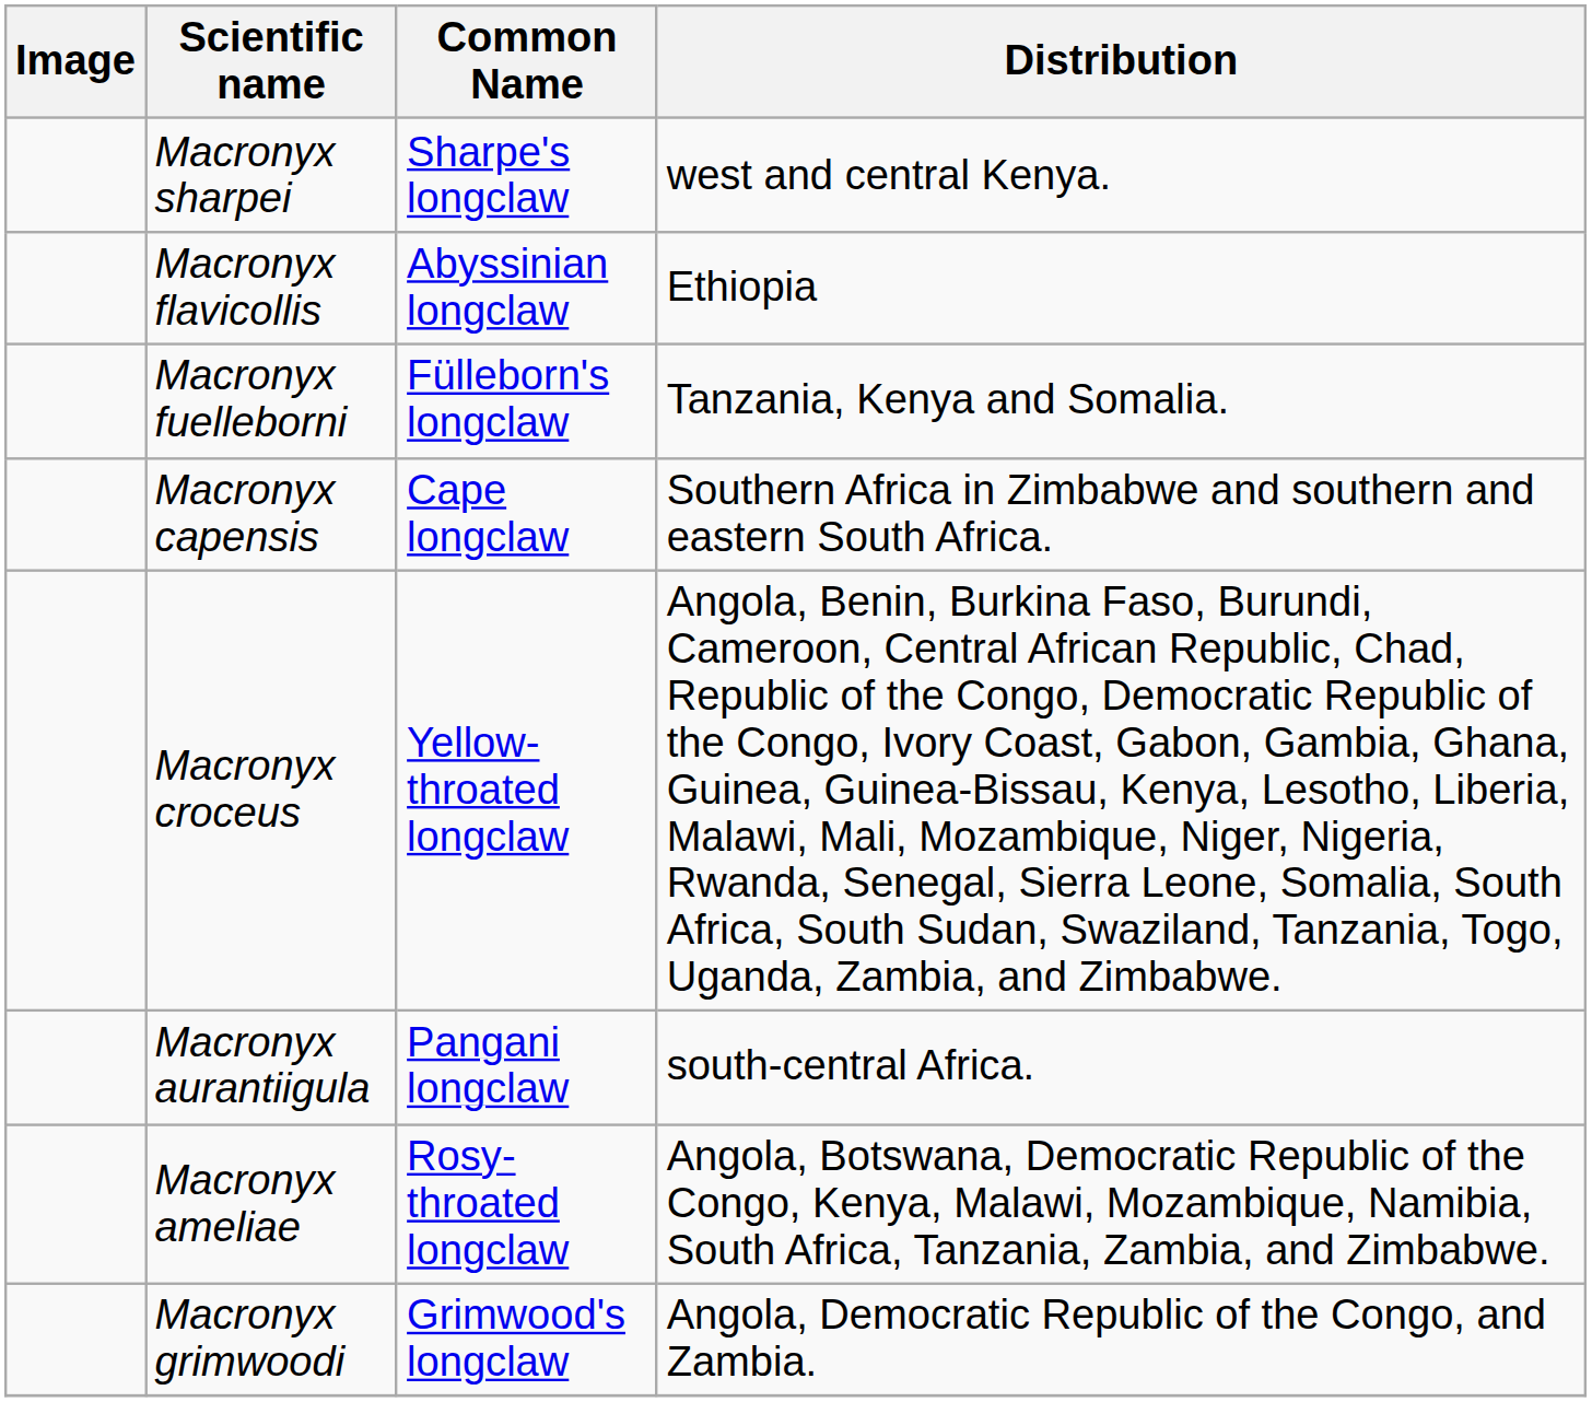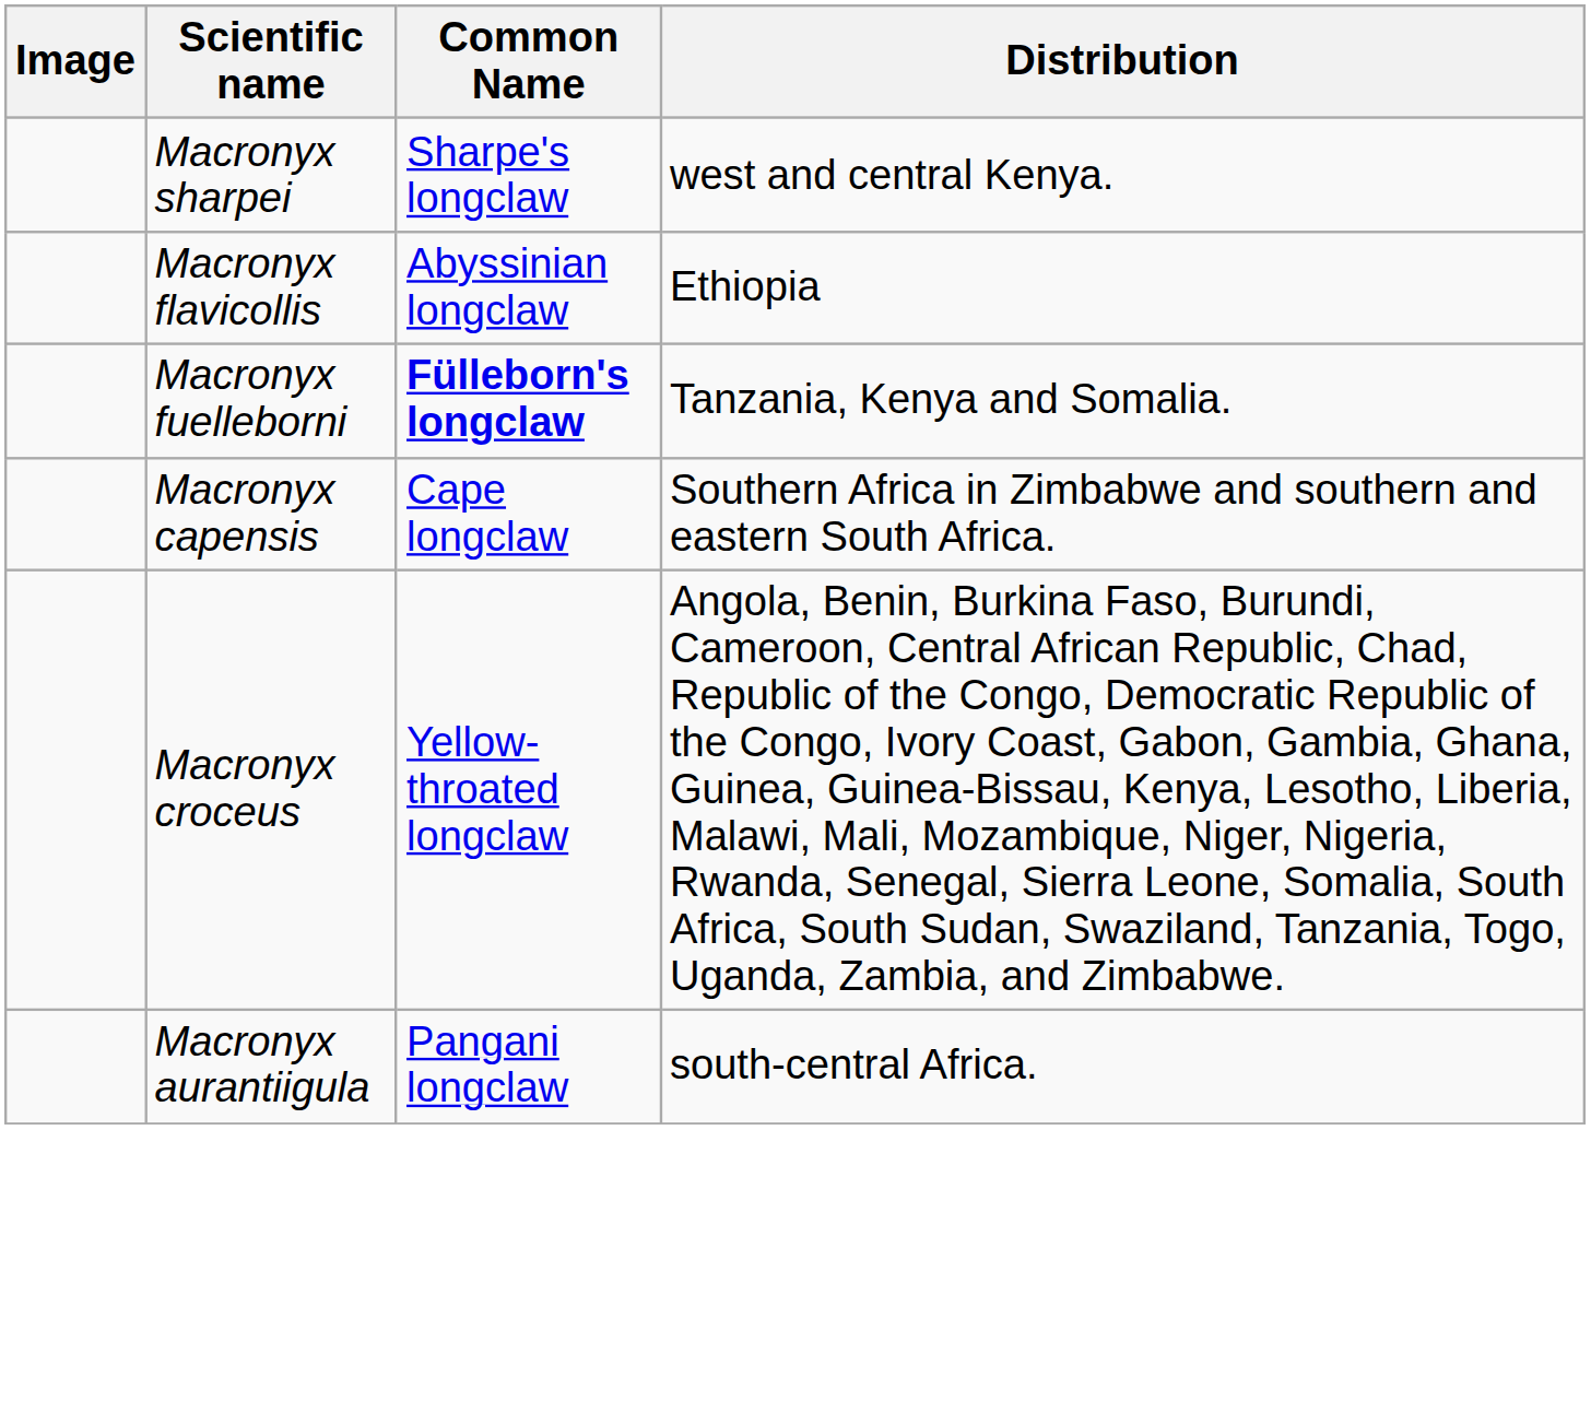Macronyx fuelleborni | Common Name: normal -> bold
- row: Macronyx ameliae | Rosy-throated longclaw | Angola, Botswana, Democratic Republic of the Congo, Kenya, Malawi, Mozambique, Namibia, South Africa, Tanzania, Zambia, and Zimbabwe.
- row: Macronyx grimwoodi | Grimwood's longclaw | Angola, Democratic Republic of the Congo, and Zambia.
